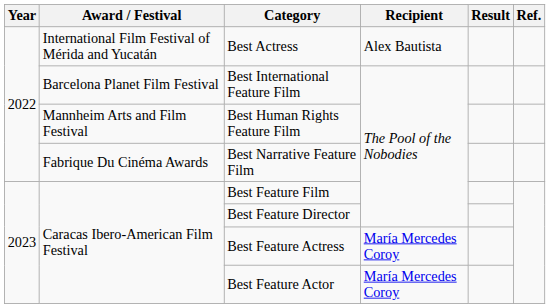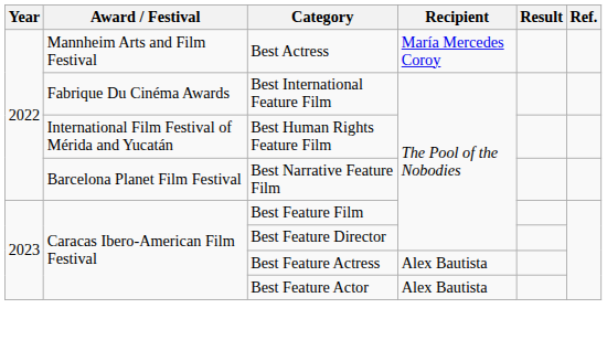Best Actress | Award / Festival: International Film Festival of Mérida and Yucatán -> Mannheim Arts and Film Festival
Best Actress | Recipient: Alex Bautista -> María Mercedes Coroy
Best International Feature Film | Award / Festival: Barcelona Planet Film Festival -> Fabrique Du Cinéma Awards
Best Human Rights Feature Film | Award / Festival: Mannheim Arts and Film Festival -> International Film Festival of Mérida and Yucatán
Best Narrative Feature Film | Award / Festival: Fabrique Du Cinéma Awards -> Barcelona Planet Film Festival
Best Feature Actress | Recipient: María Mercedes Coroy -> Alex Bautista
Best Feature Actor | Recipient: María Mercedes Coroy -> Alex Bautista
